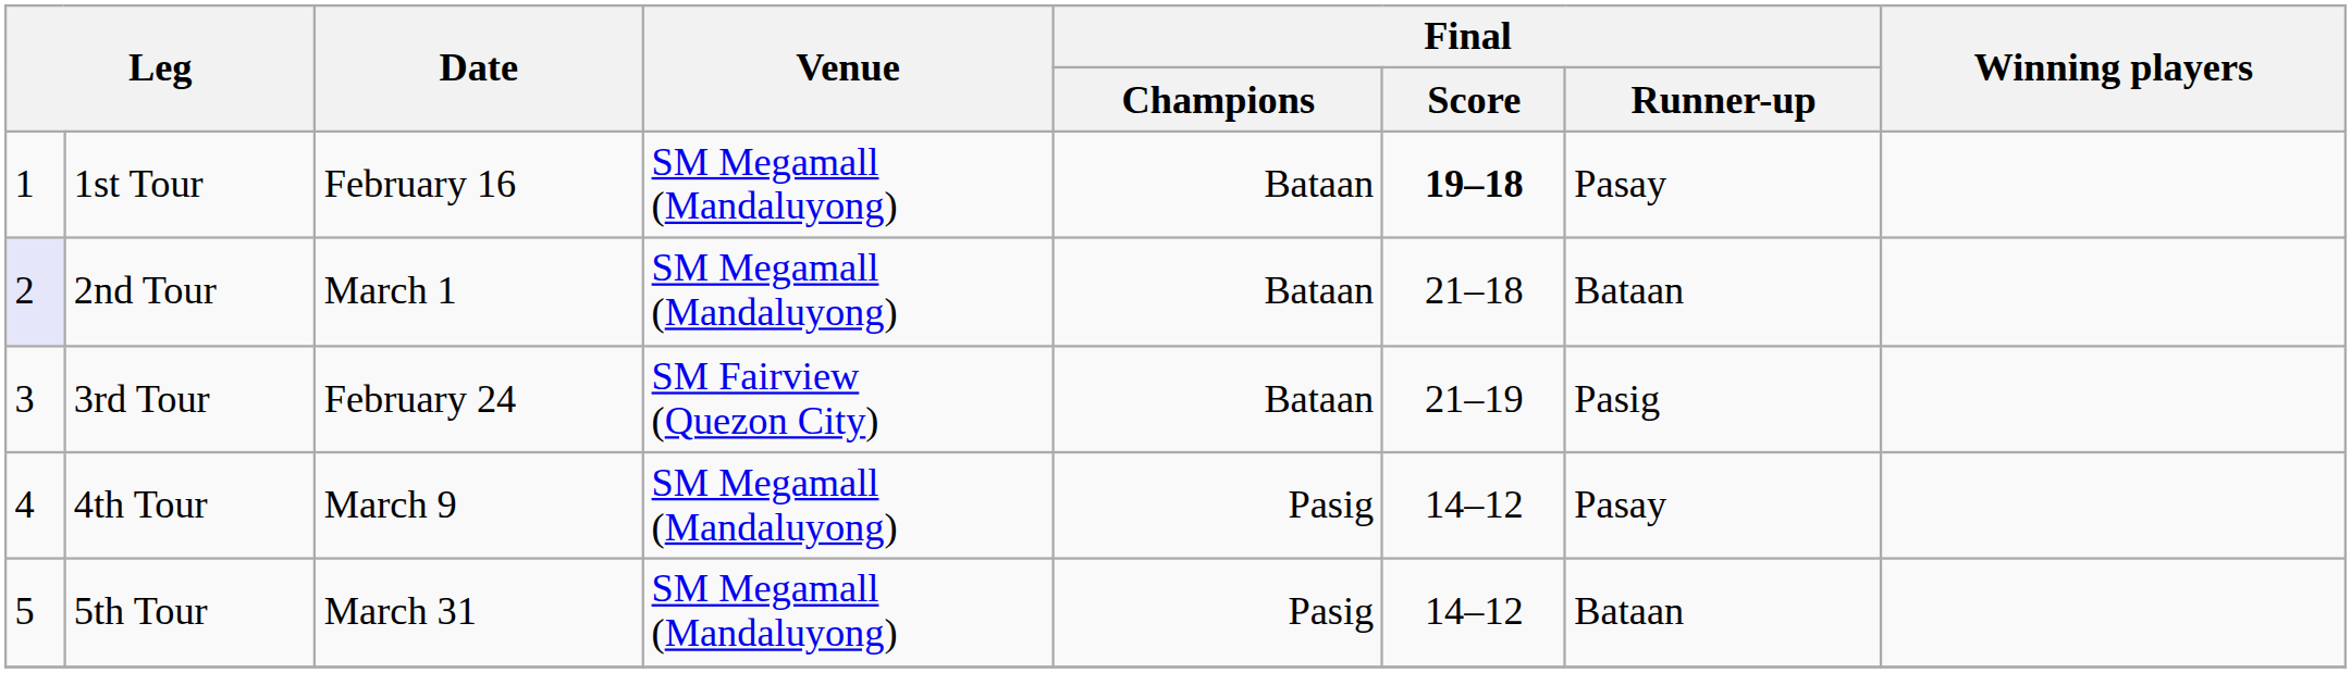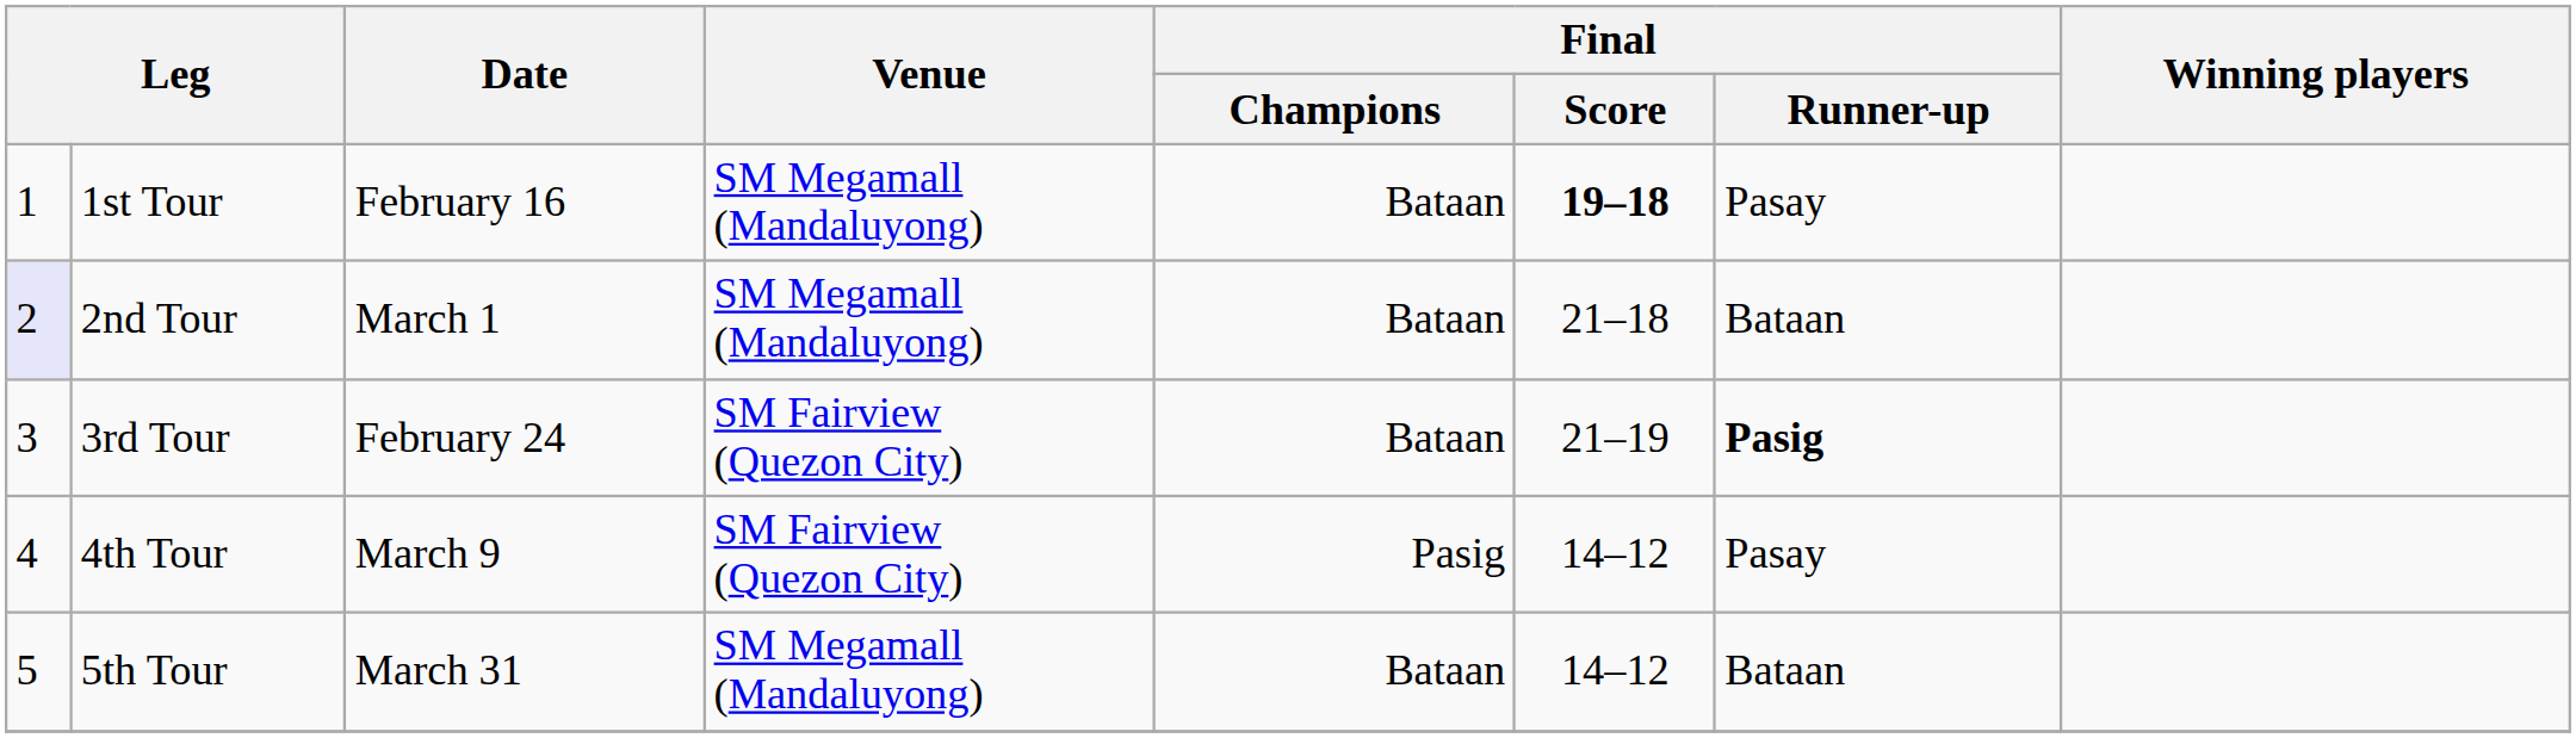3rd Tour | Final / Runner-up: normal -> bold
4th Tour | Venue: SM Megamall (Mandaluyong) -> SM Fairview (Quezon City)
5th Tour | Final / Champions: Pasig -> Bataan
